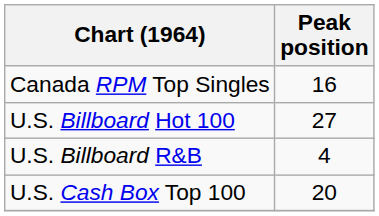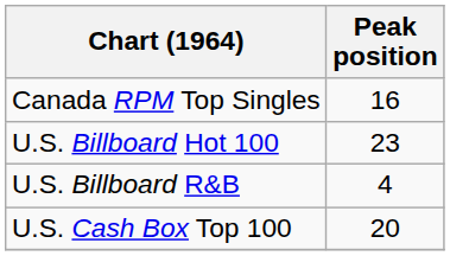U.S. Billboard Hot 100 | Peak position: 27 -> 23
